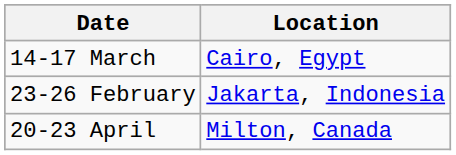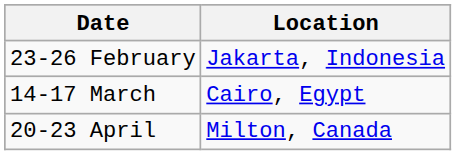rows swapped: 23-26 February <-> 14-17 March
